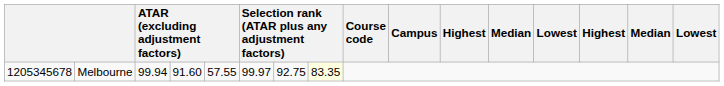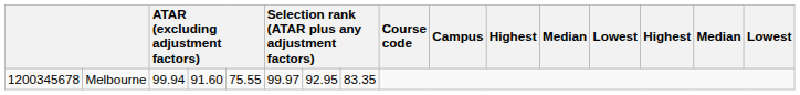Melbourne | column 1: 1205345678 -> 1200345678
Melbourne | column 5: 57.55 -> 75.55
Melbourne | column 7: 92.75 -> 92.95
Melbourne | column 8: lightyellow background -> no background
